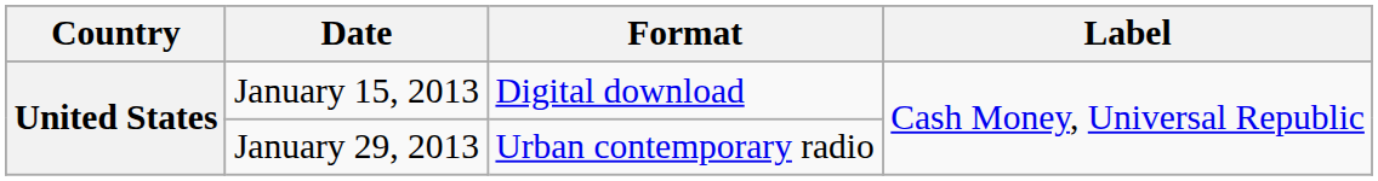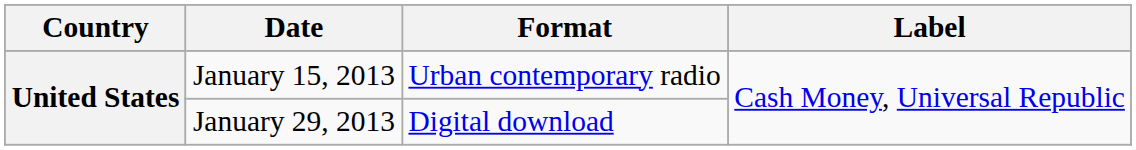January 15, 2013 | Format: Digital download -> Urban contemporary radio
January 29, 2013 | Format: Urban contemporary radio -> Digital download
